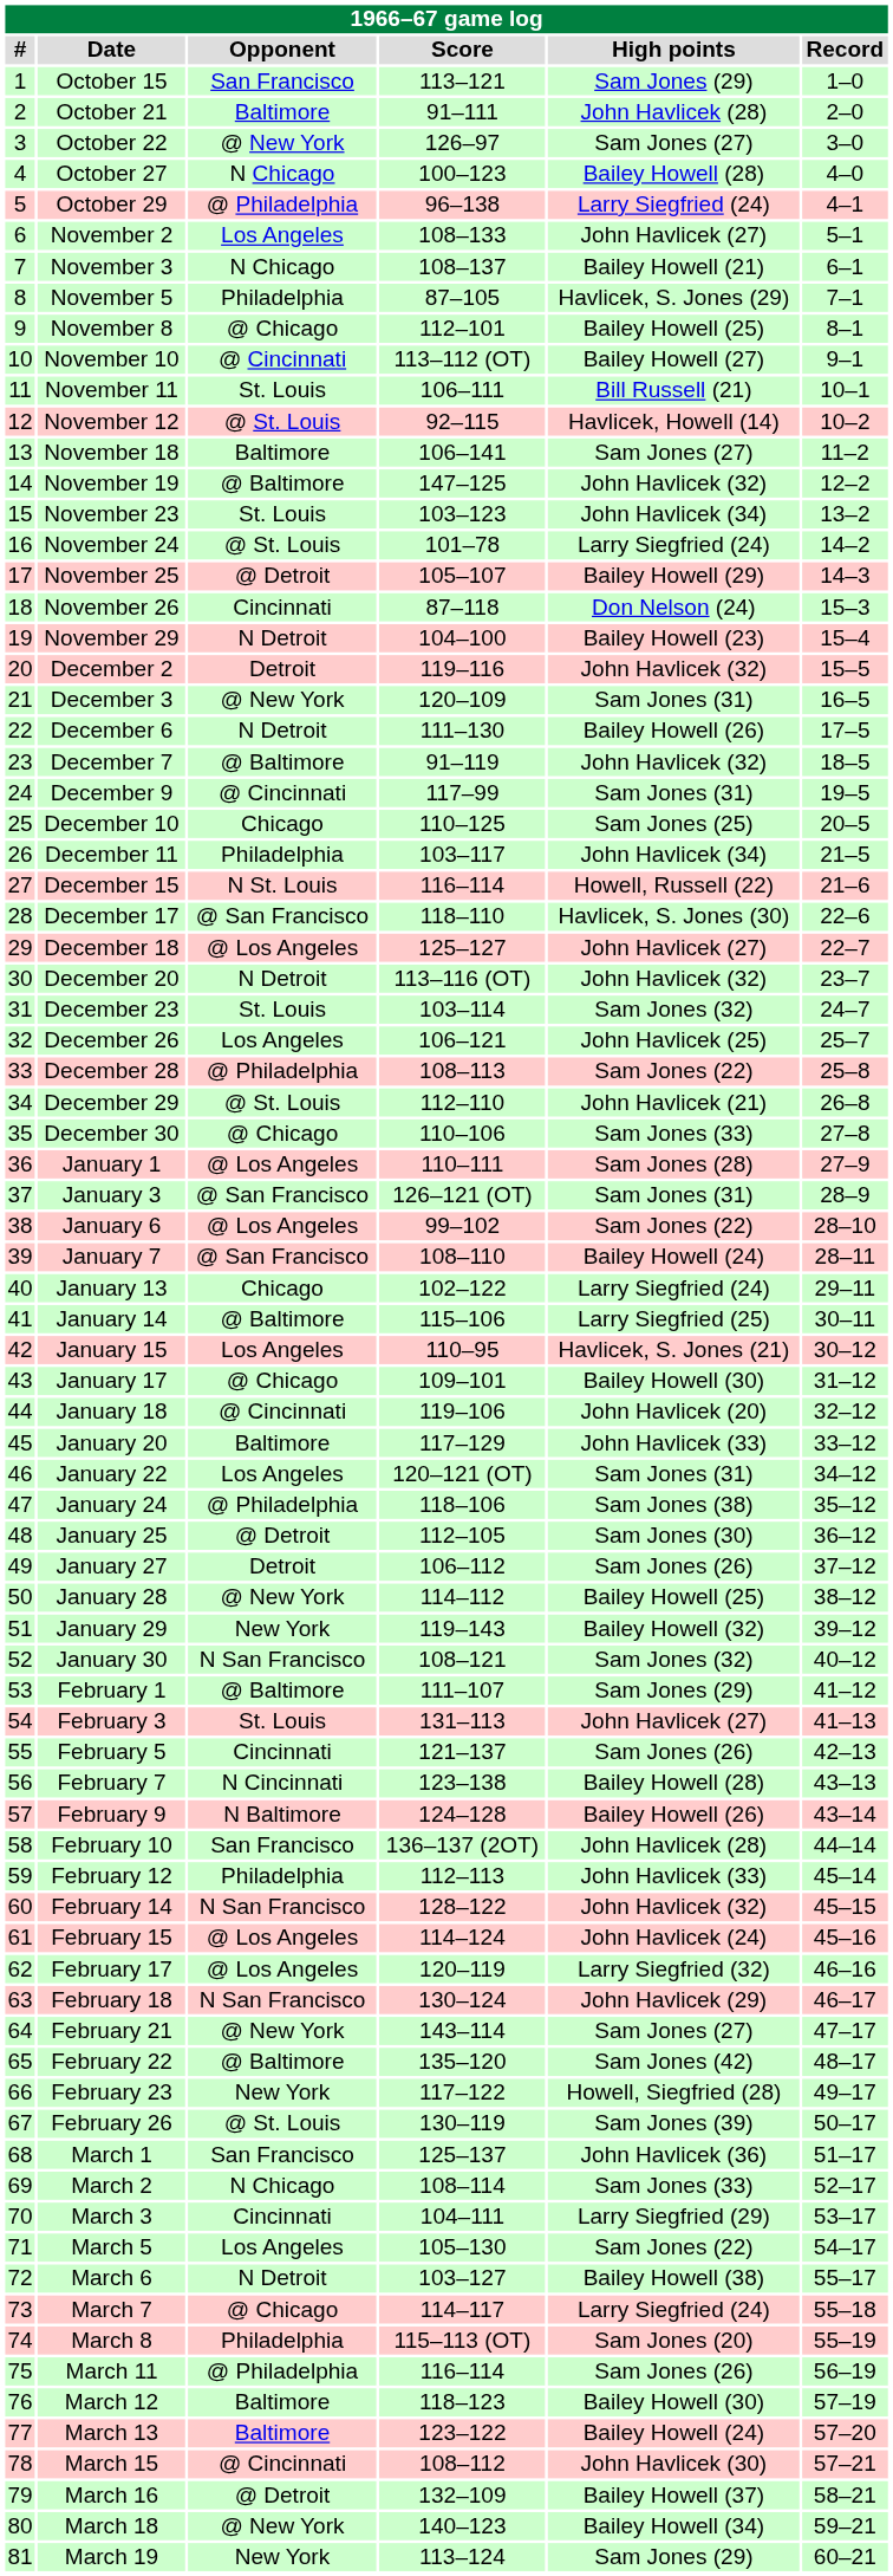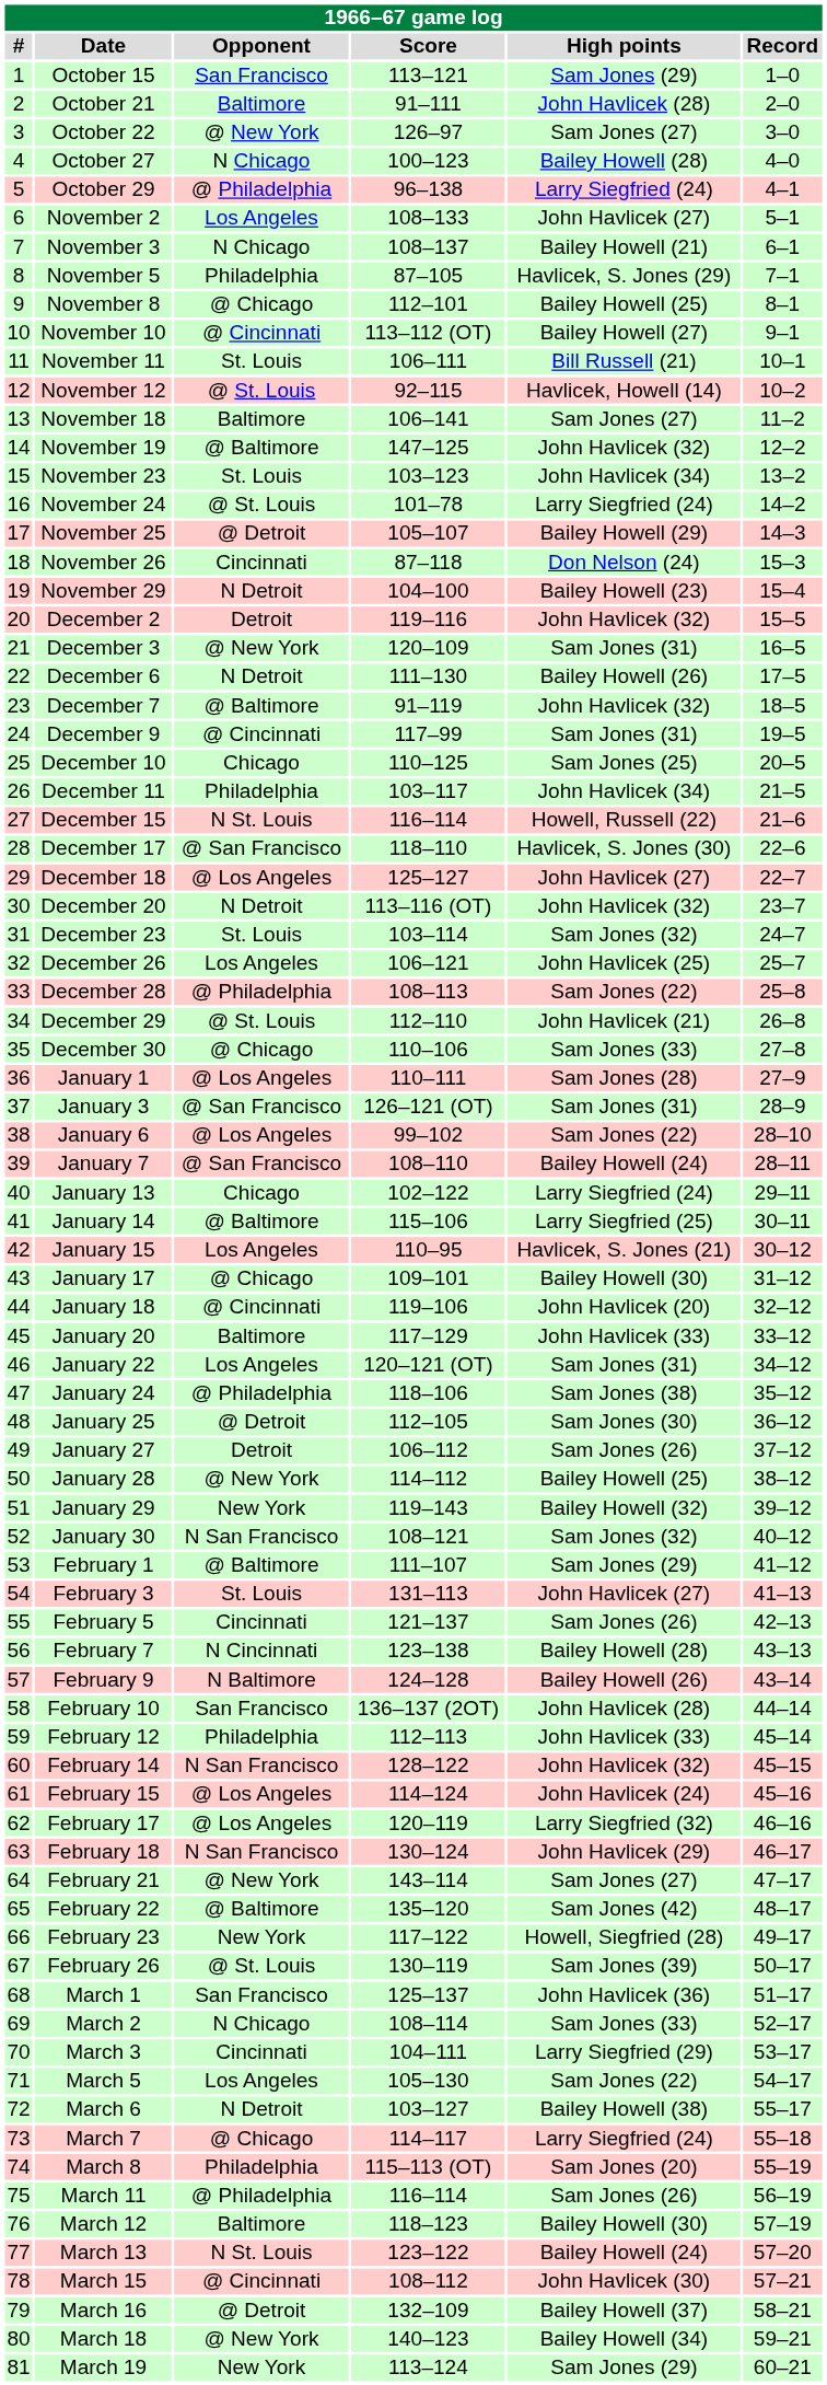March 13 | Opponent: Baltimore -> N St. Louis
